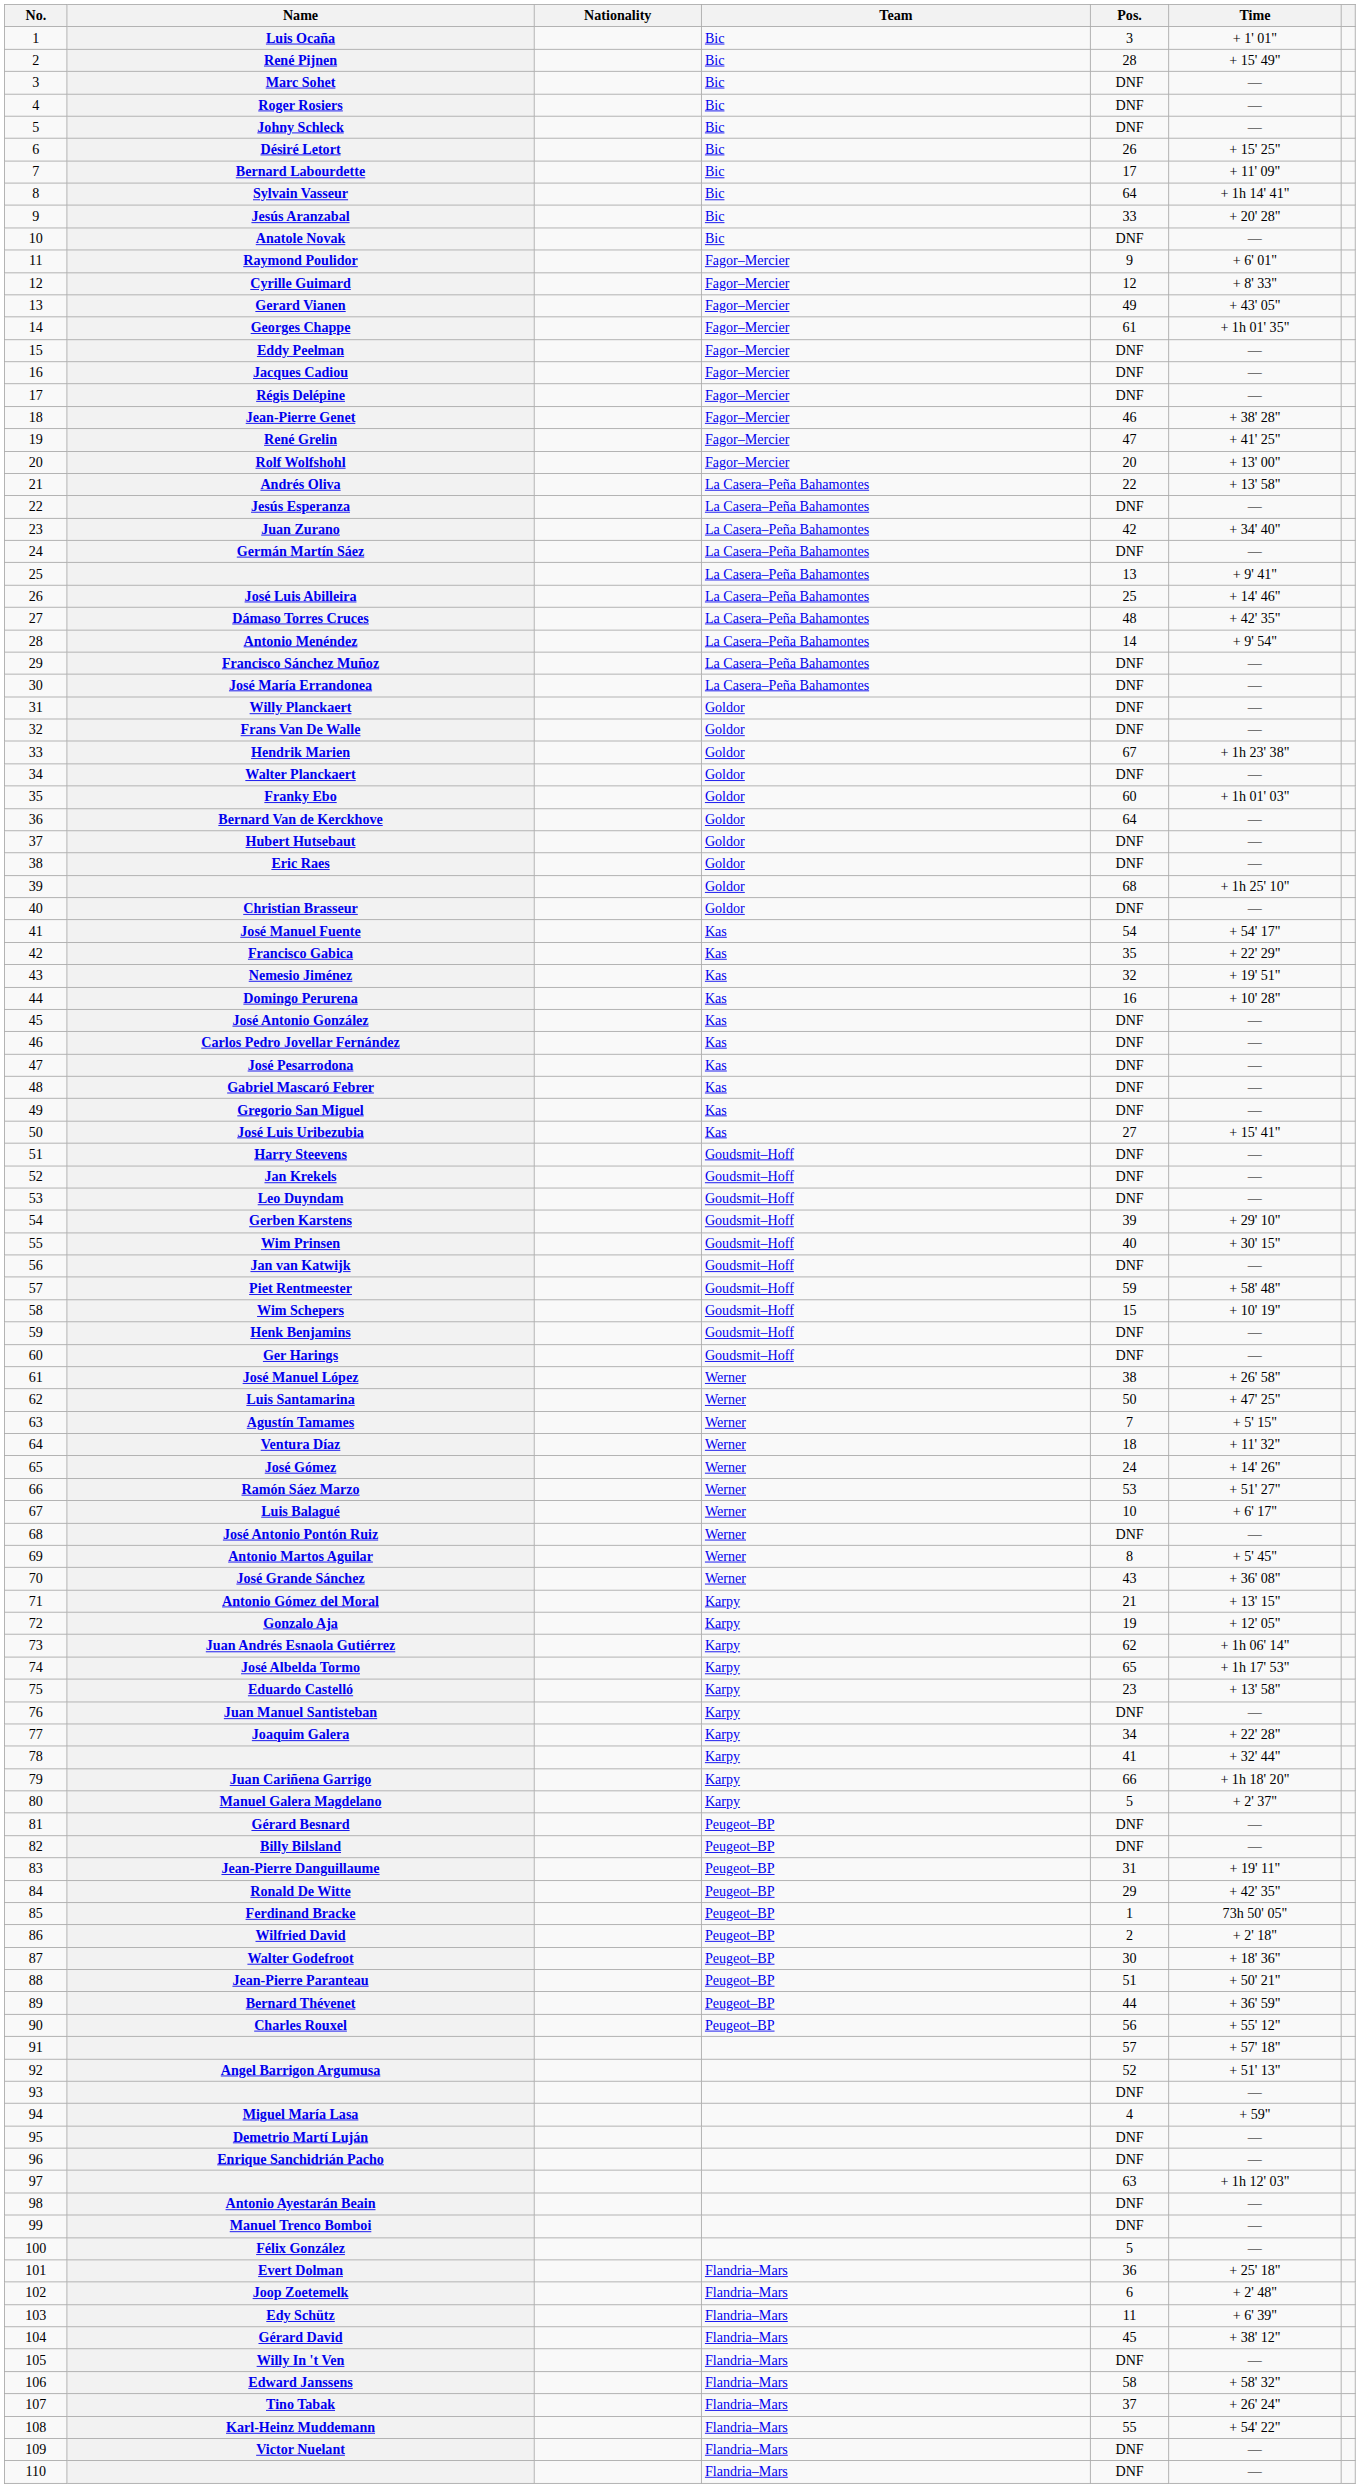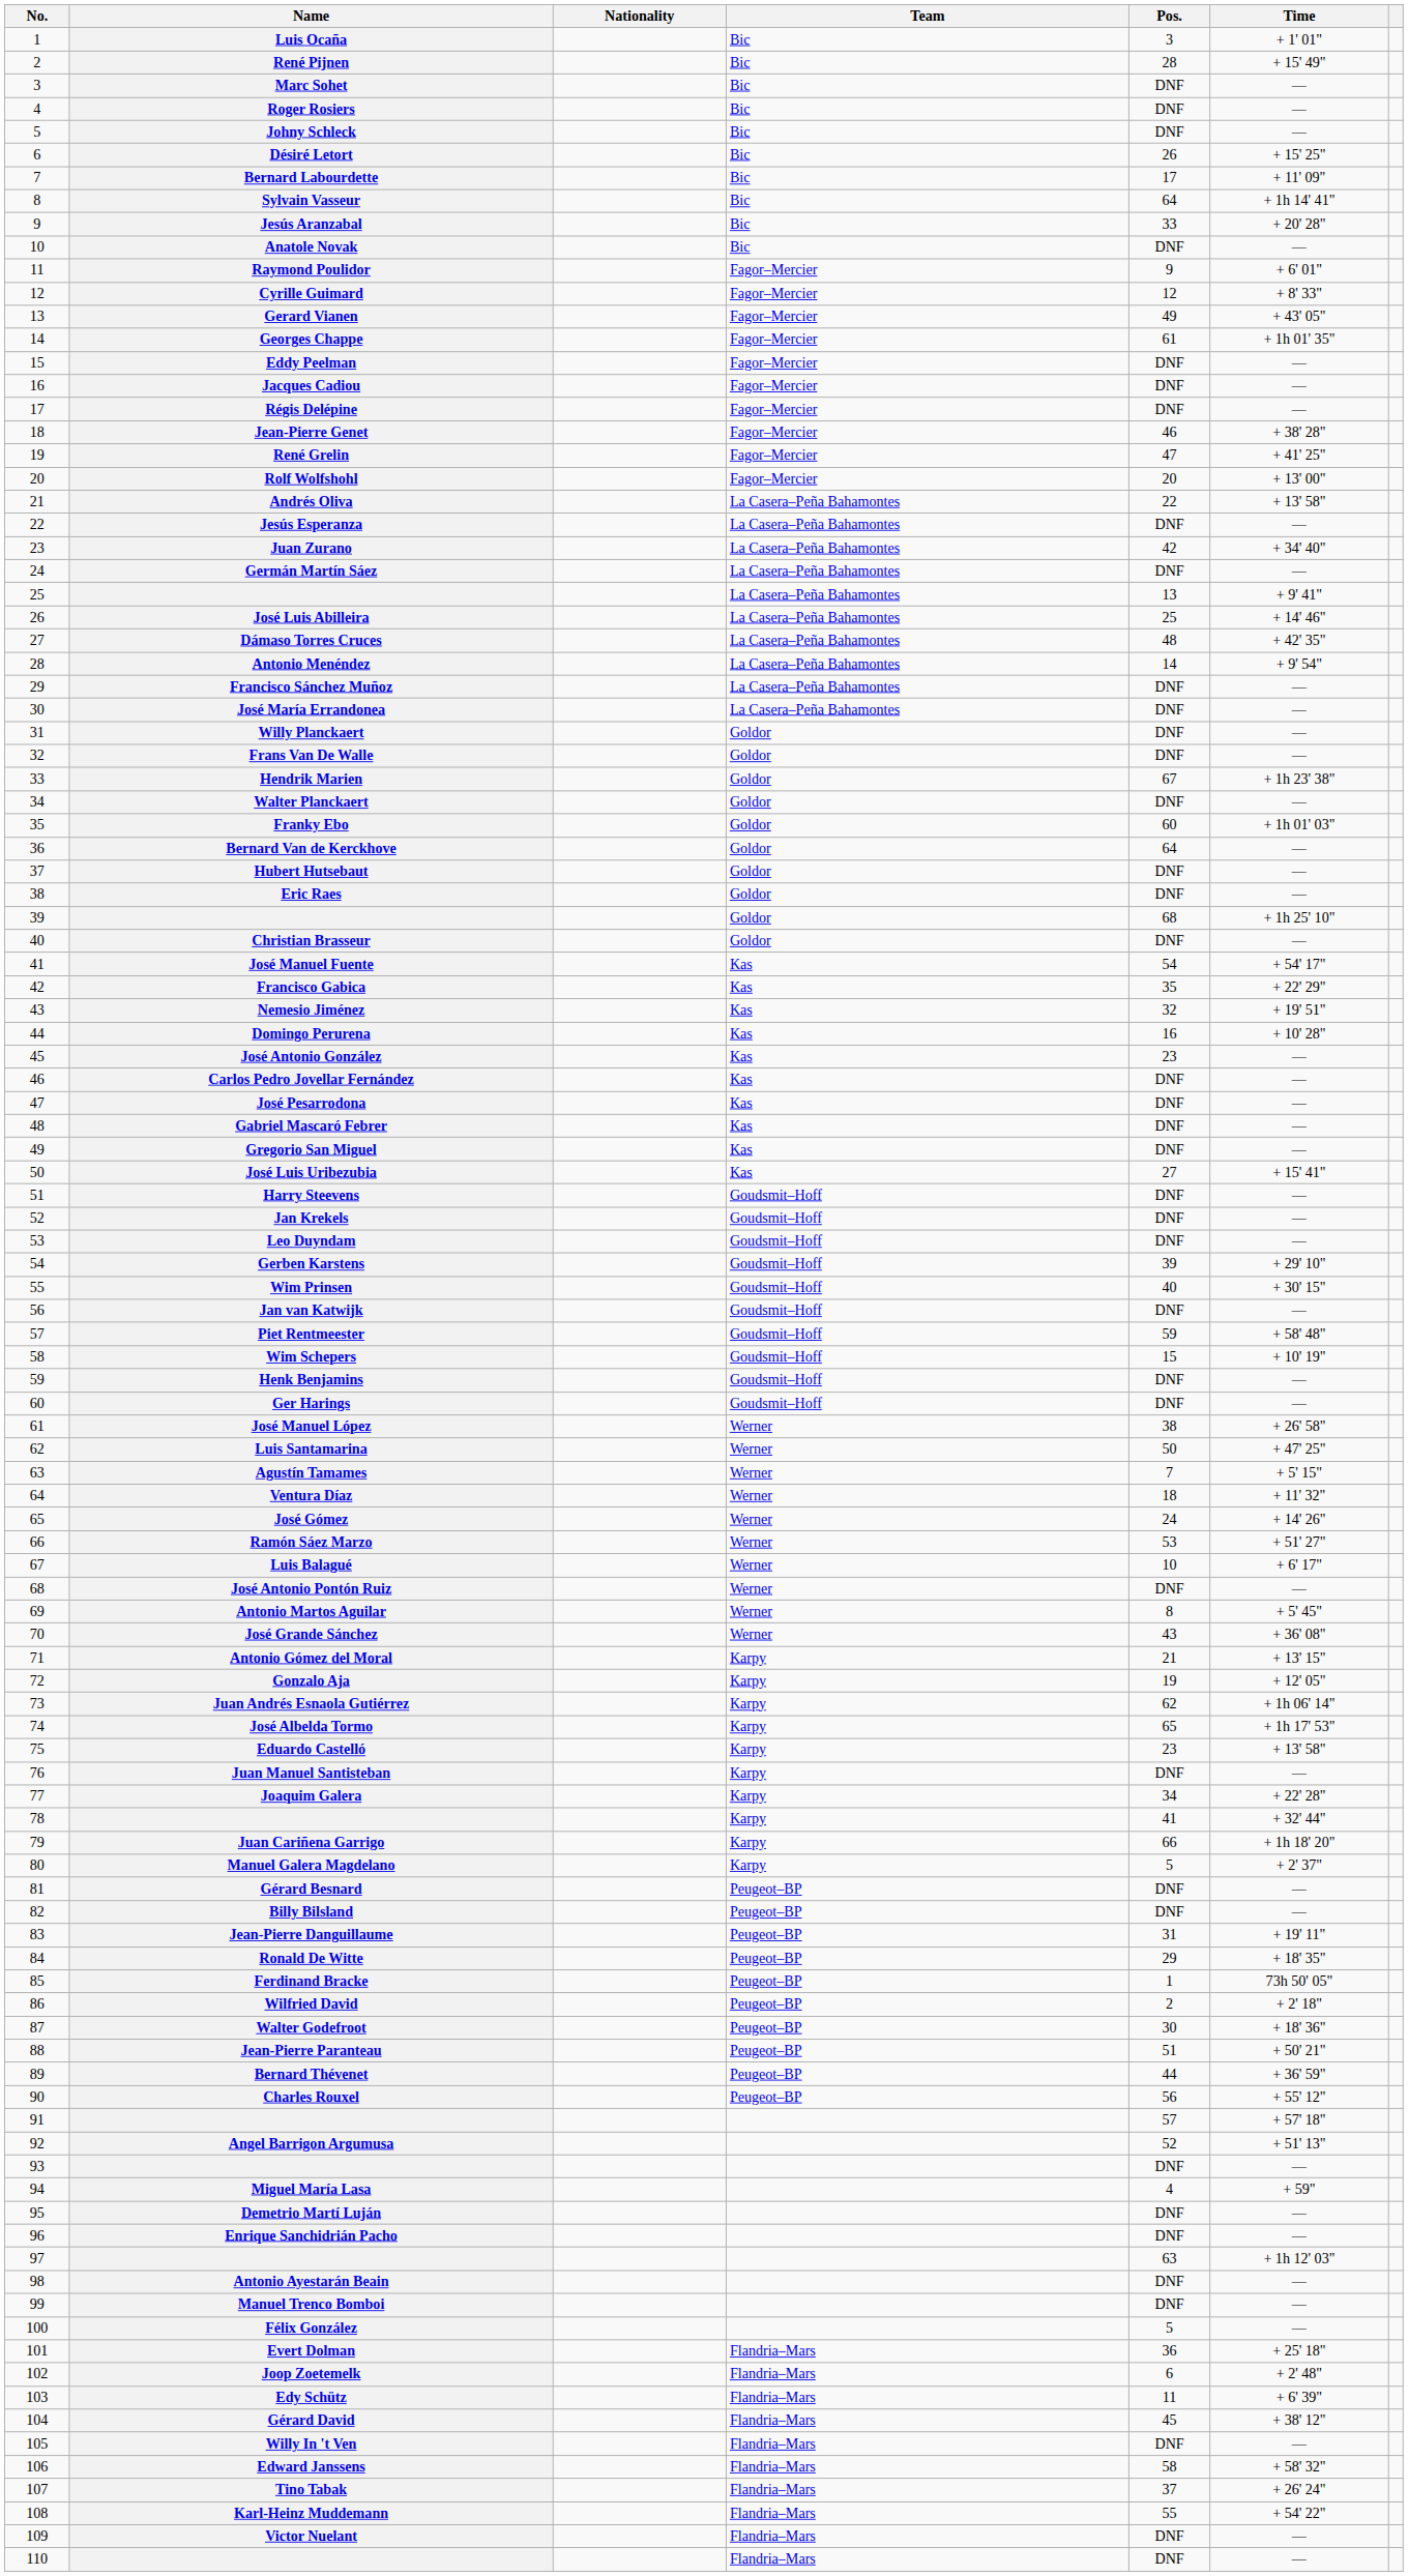José Antonio González | Pos.: DNF -> 23
Ronald De Witte | Time: + 42' 35" -> + 18' 35"
